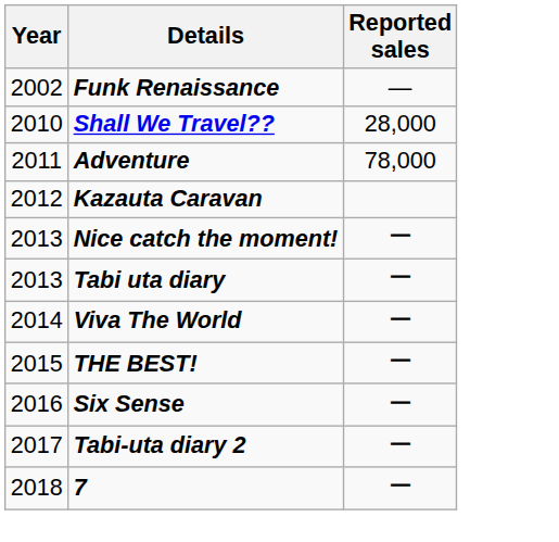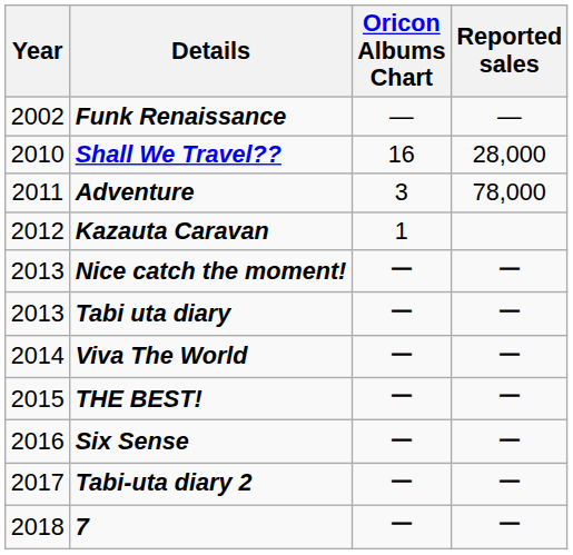+ column: Oricon Albums Chart | — | 16 | 3 | 1 | ー | ー | ー | ー | ー | ー | ー
